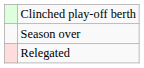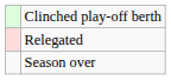rows swapped: Season over <-> Relegated
